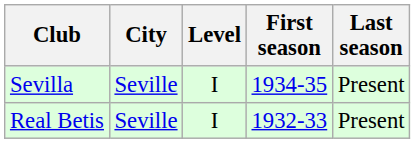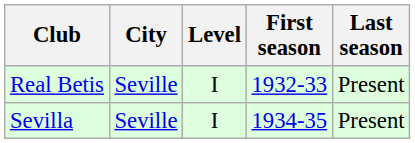rows swapped: Real Betis <-> Sevilla
